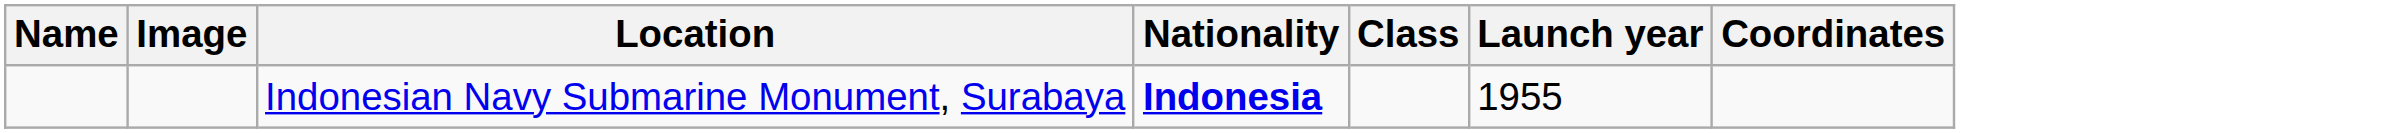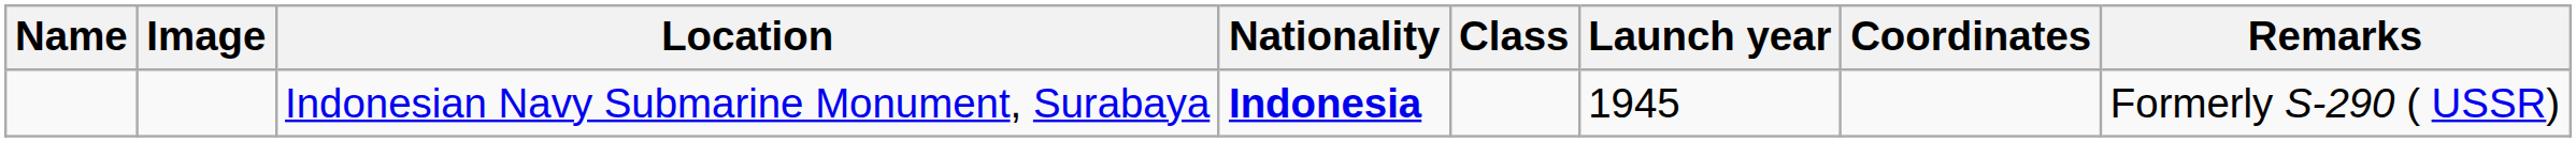+ column: Remarks | Formerly S-290 ( USSR)
Indonesian Navy Submarine Monument, Surabaya | Launch year: 1955 -> 1945
